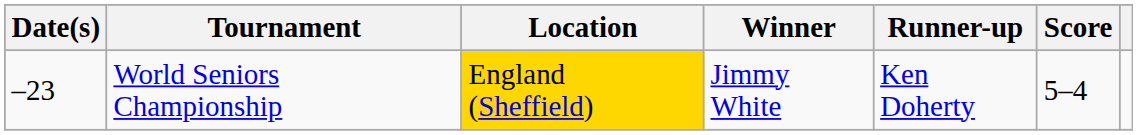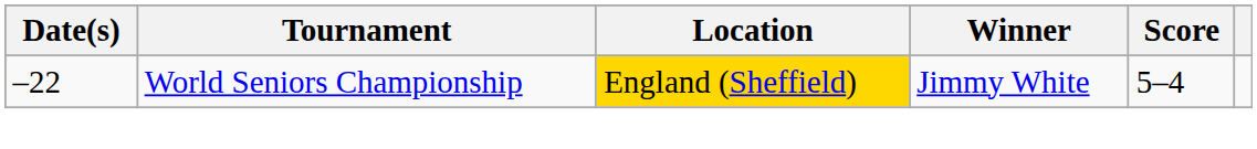- column: Runner-up | Ken Doherty
World Seniors Championship | Date(s): –23 -> –22
